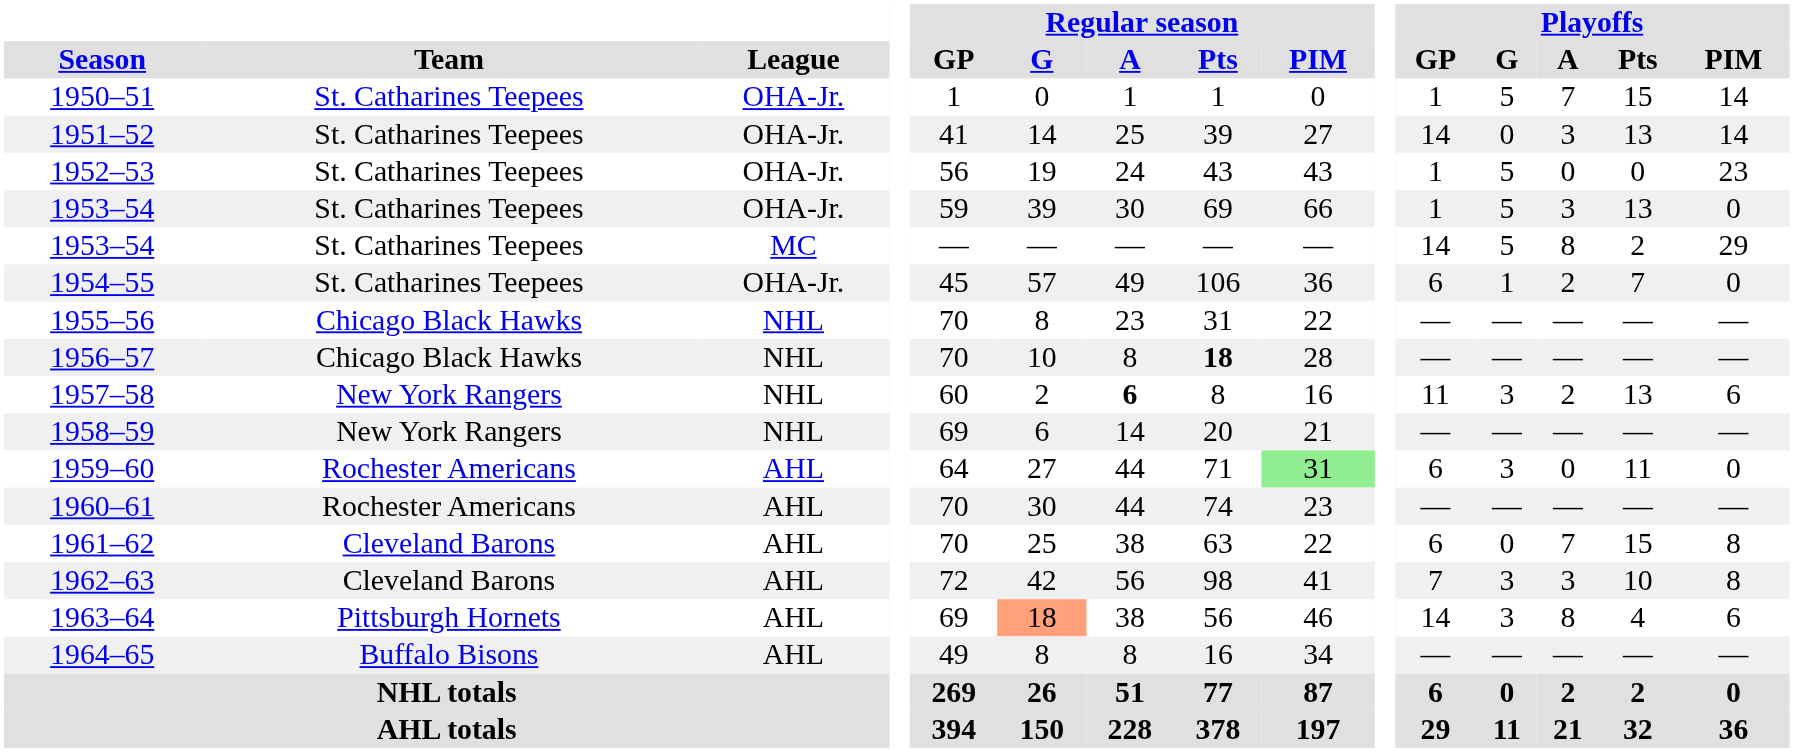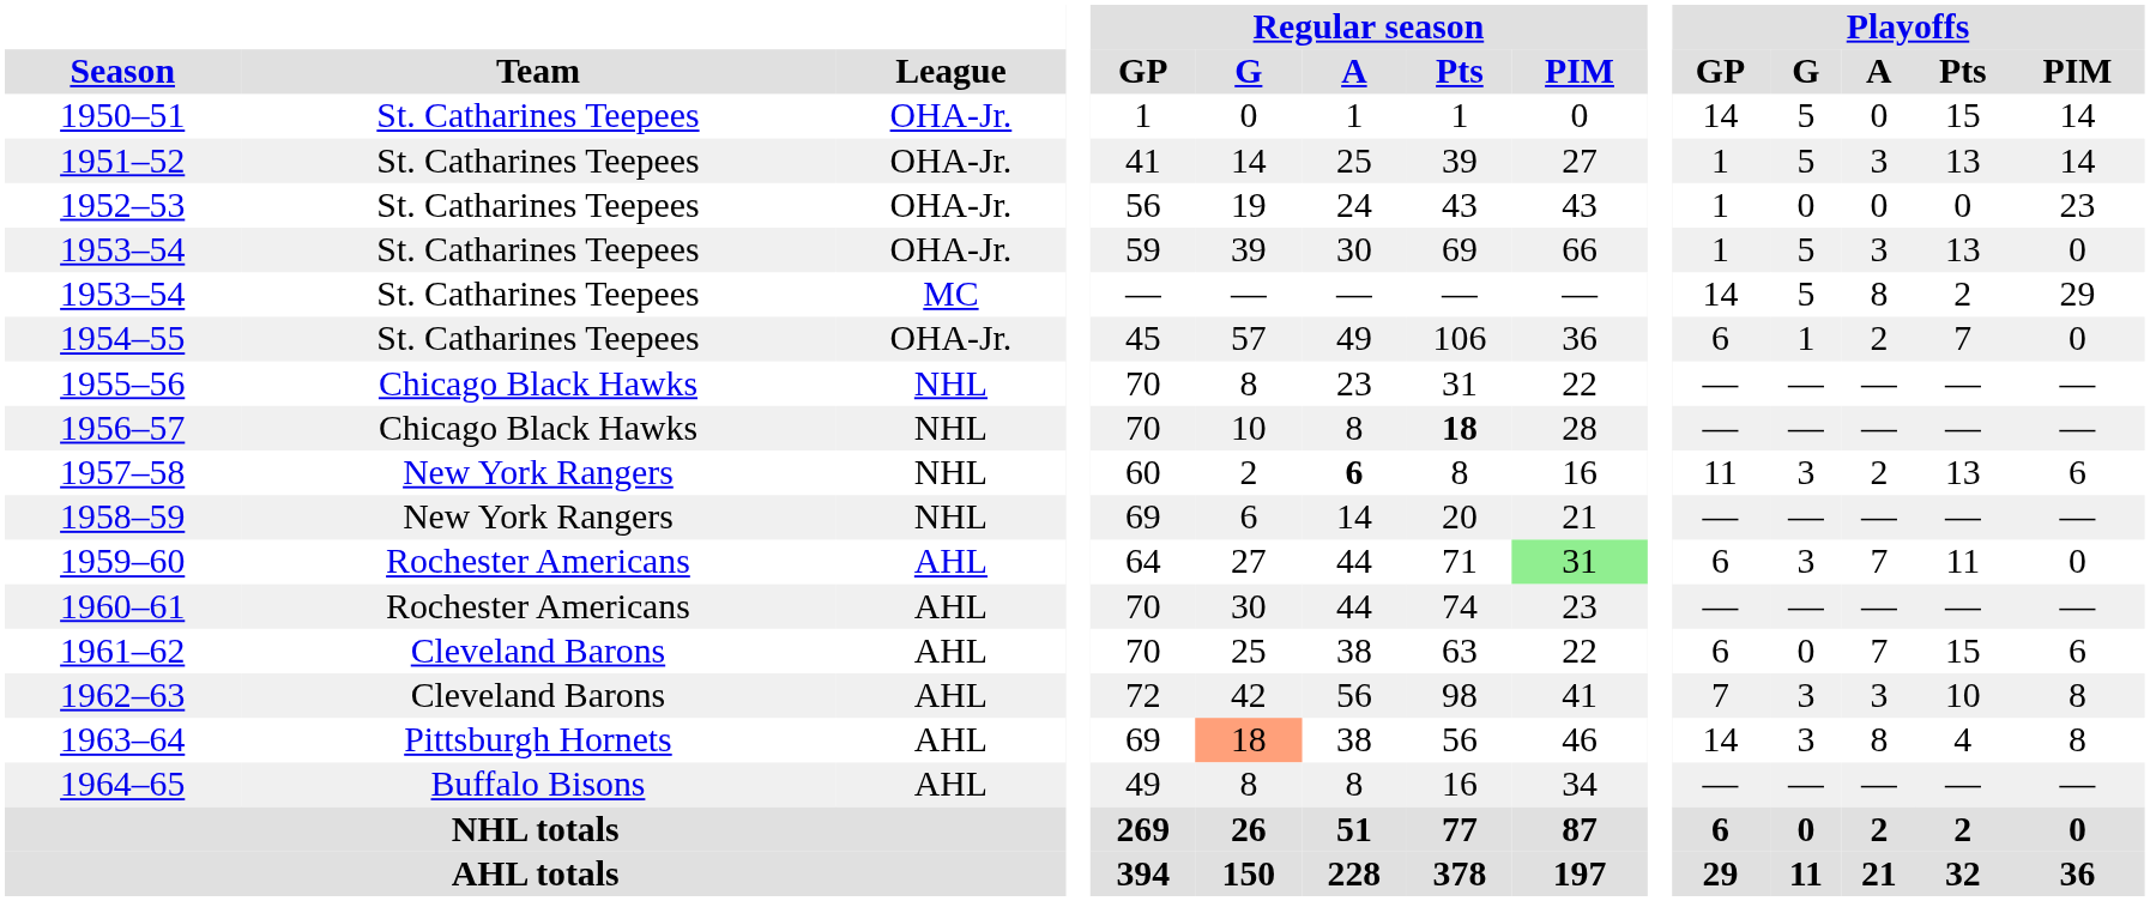1950–51 | Playoffs / GP: 1 -> 14
1950–51 | Playoffs / A: 7 -> 0
1951–52 | Playoffs / GP: 14 -> 1
1951–52 | Playoffs / G: 0 -> 5
1952–53 | Playoffs / G: 5 -> 0
1959–60 | Playoffs / A: 0 -> 7
1961–62 | Playoffs / PIM: 8 -> 6
1963–64 | Playoffs / PIM: 6 -> 8
